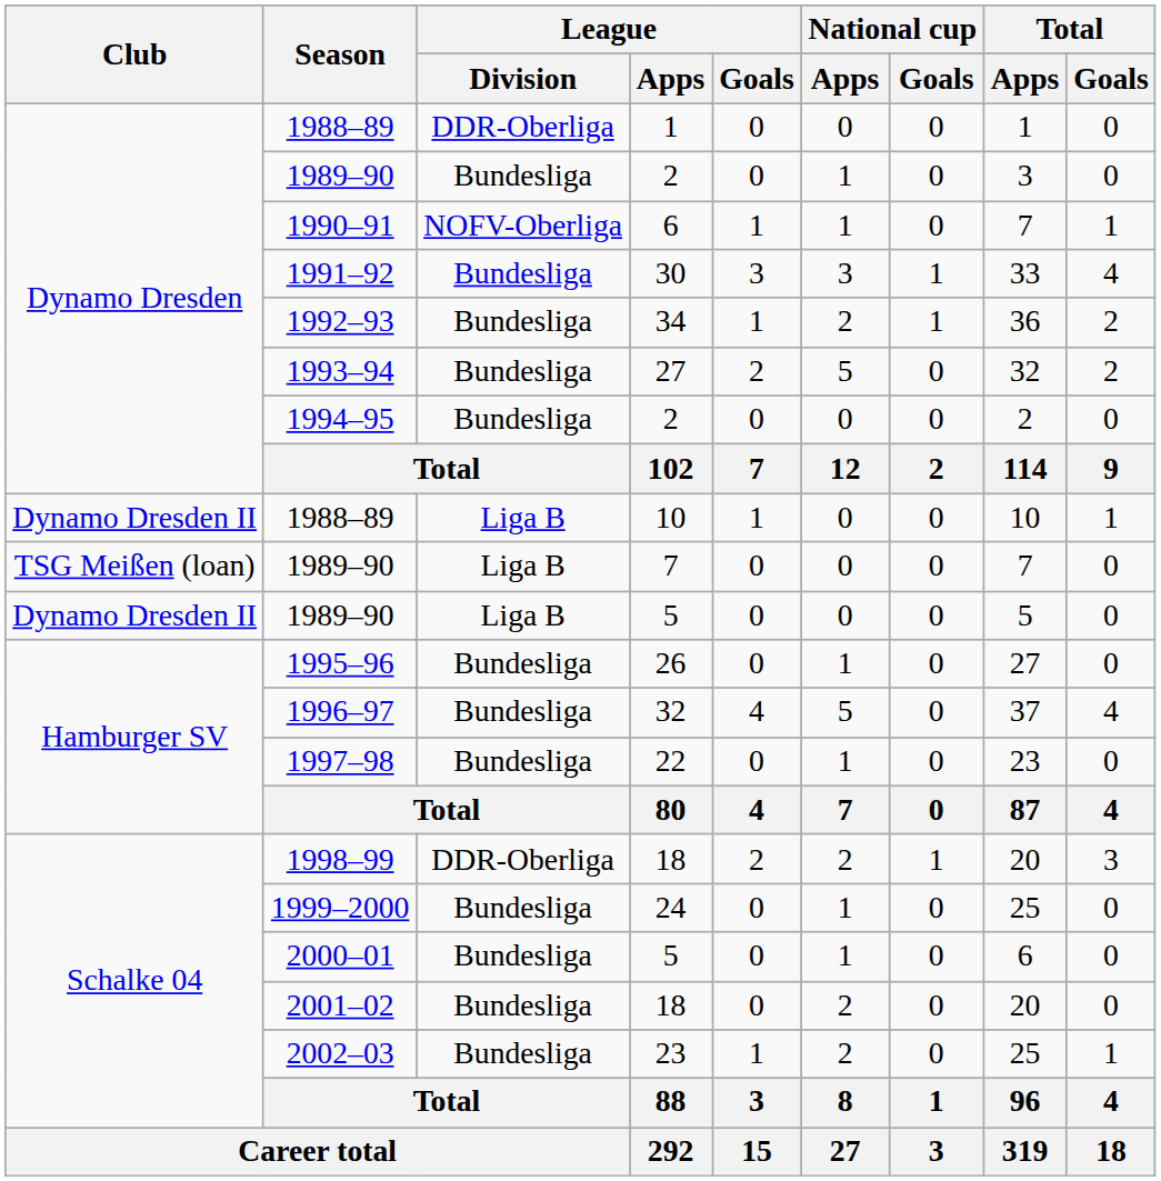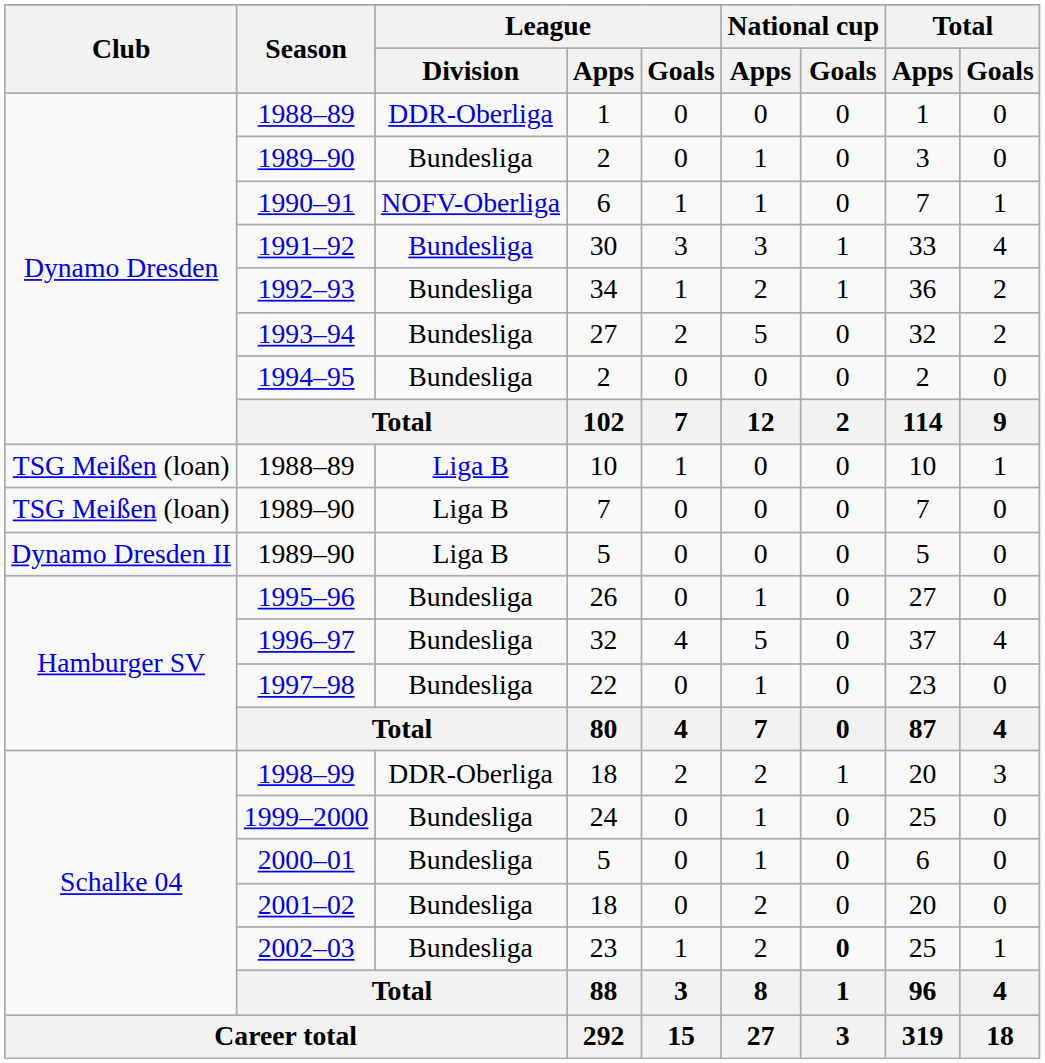1988–89 / 10 | Club: Dynamo Dresden II -> TSG Meißen (loan)
2002–03 | National cup / Goals: normal -> bold
